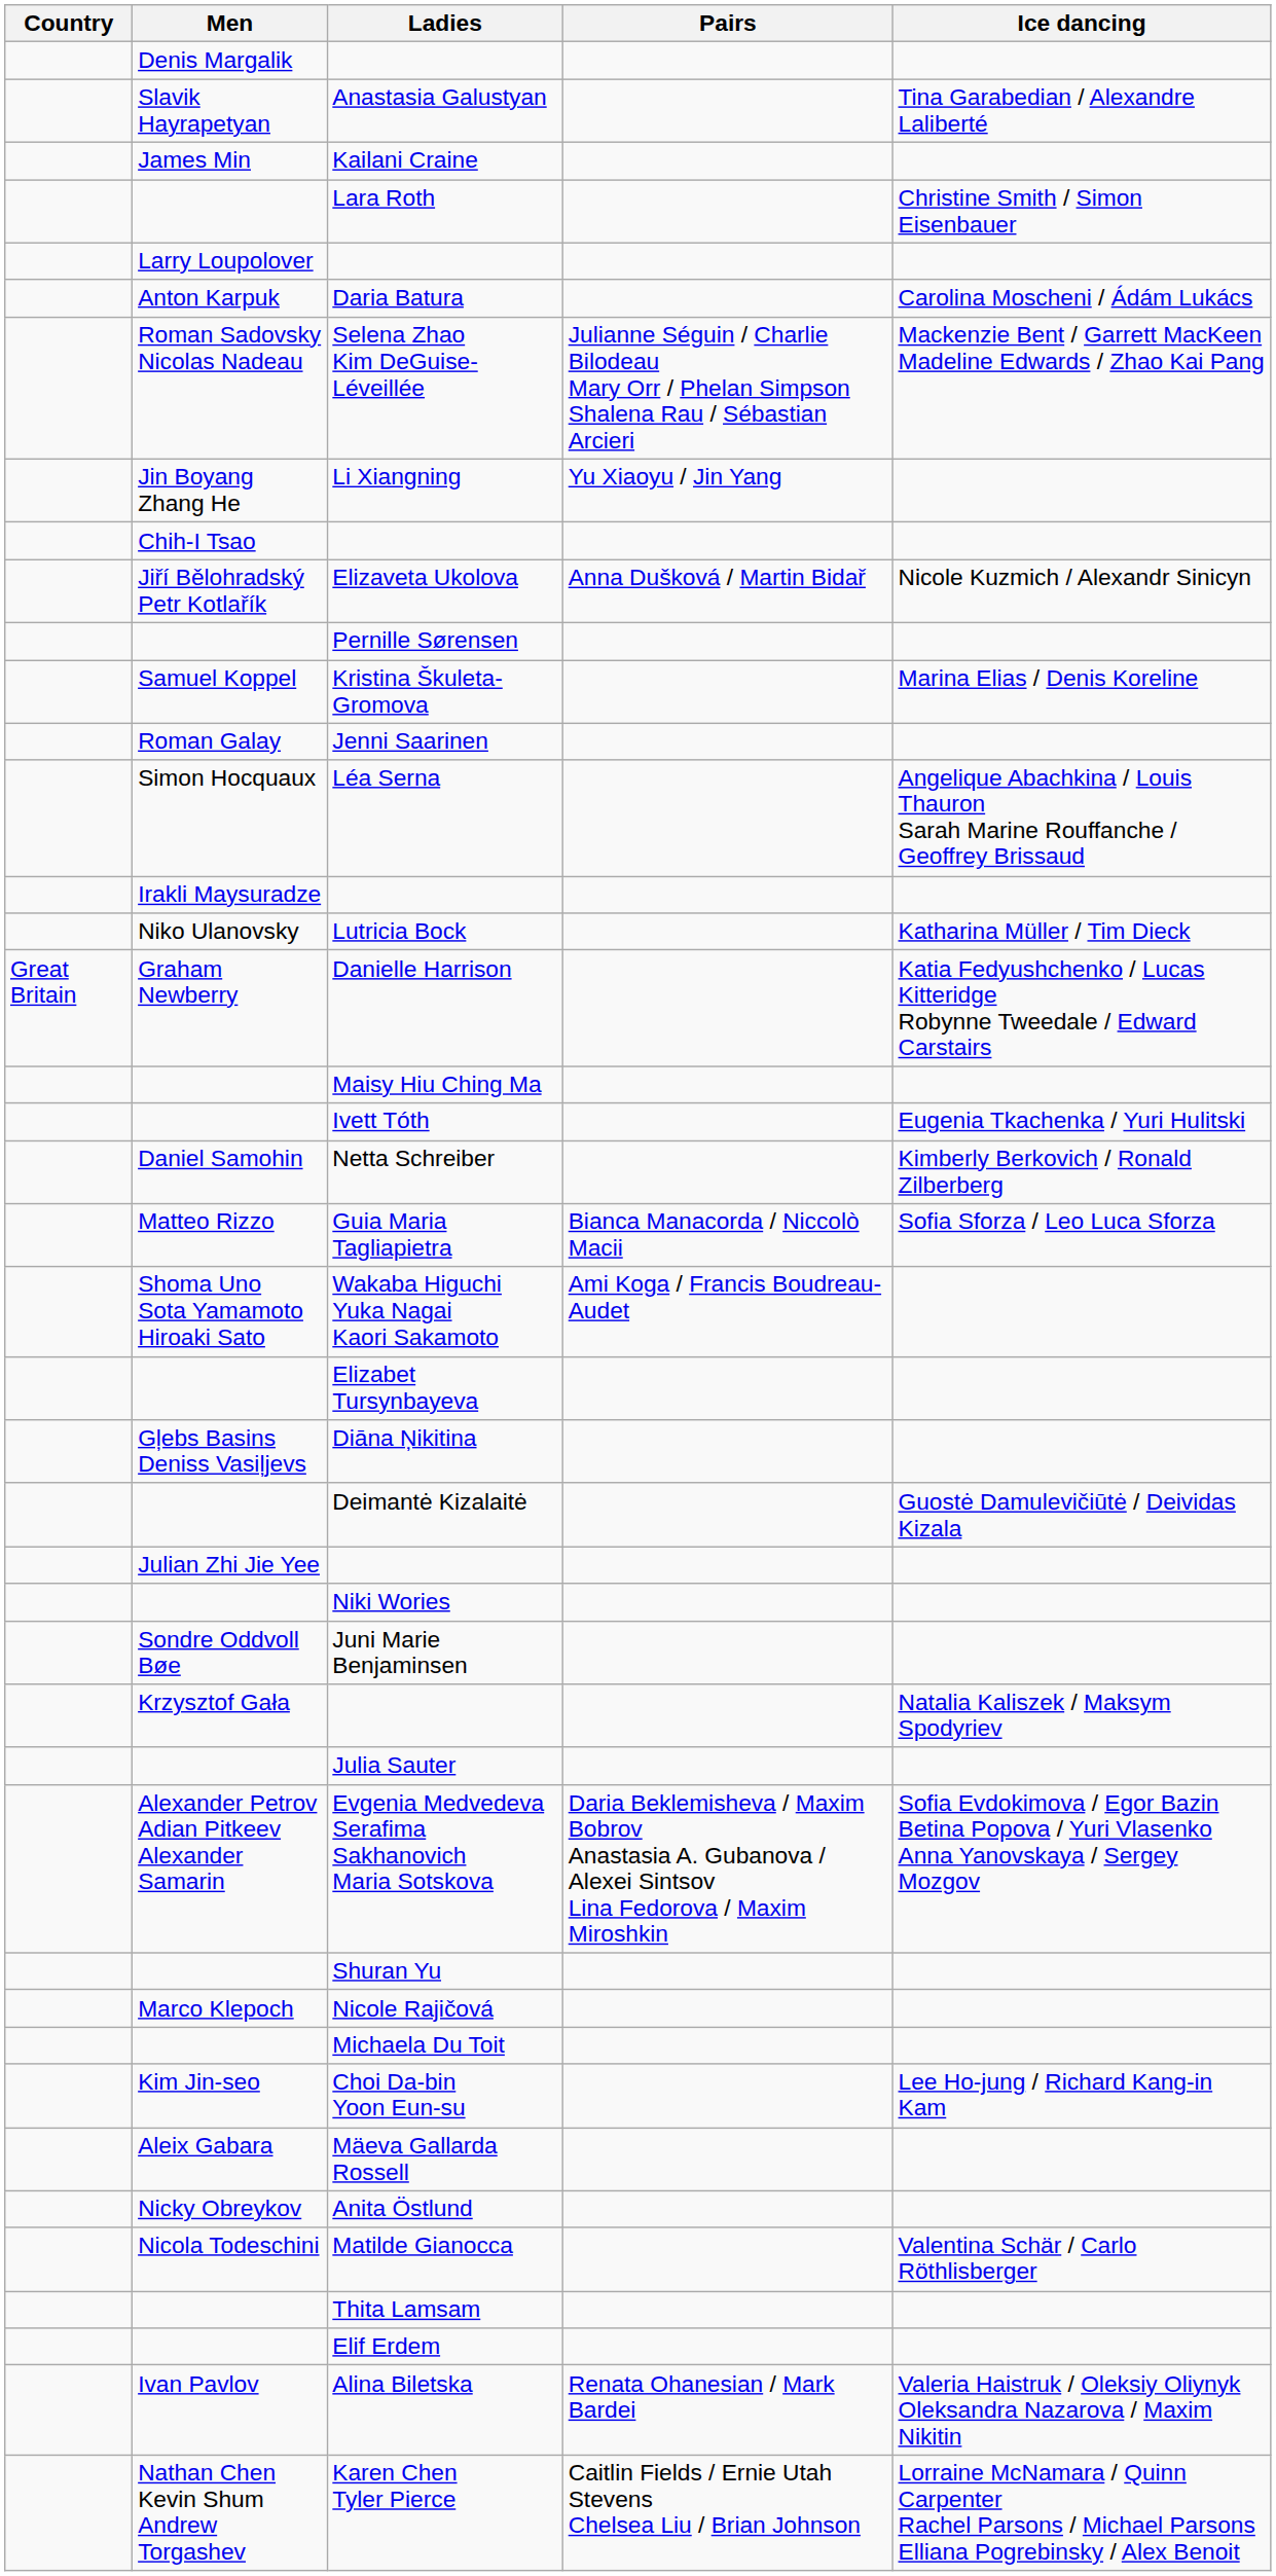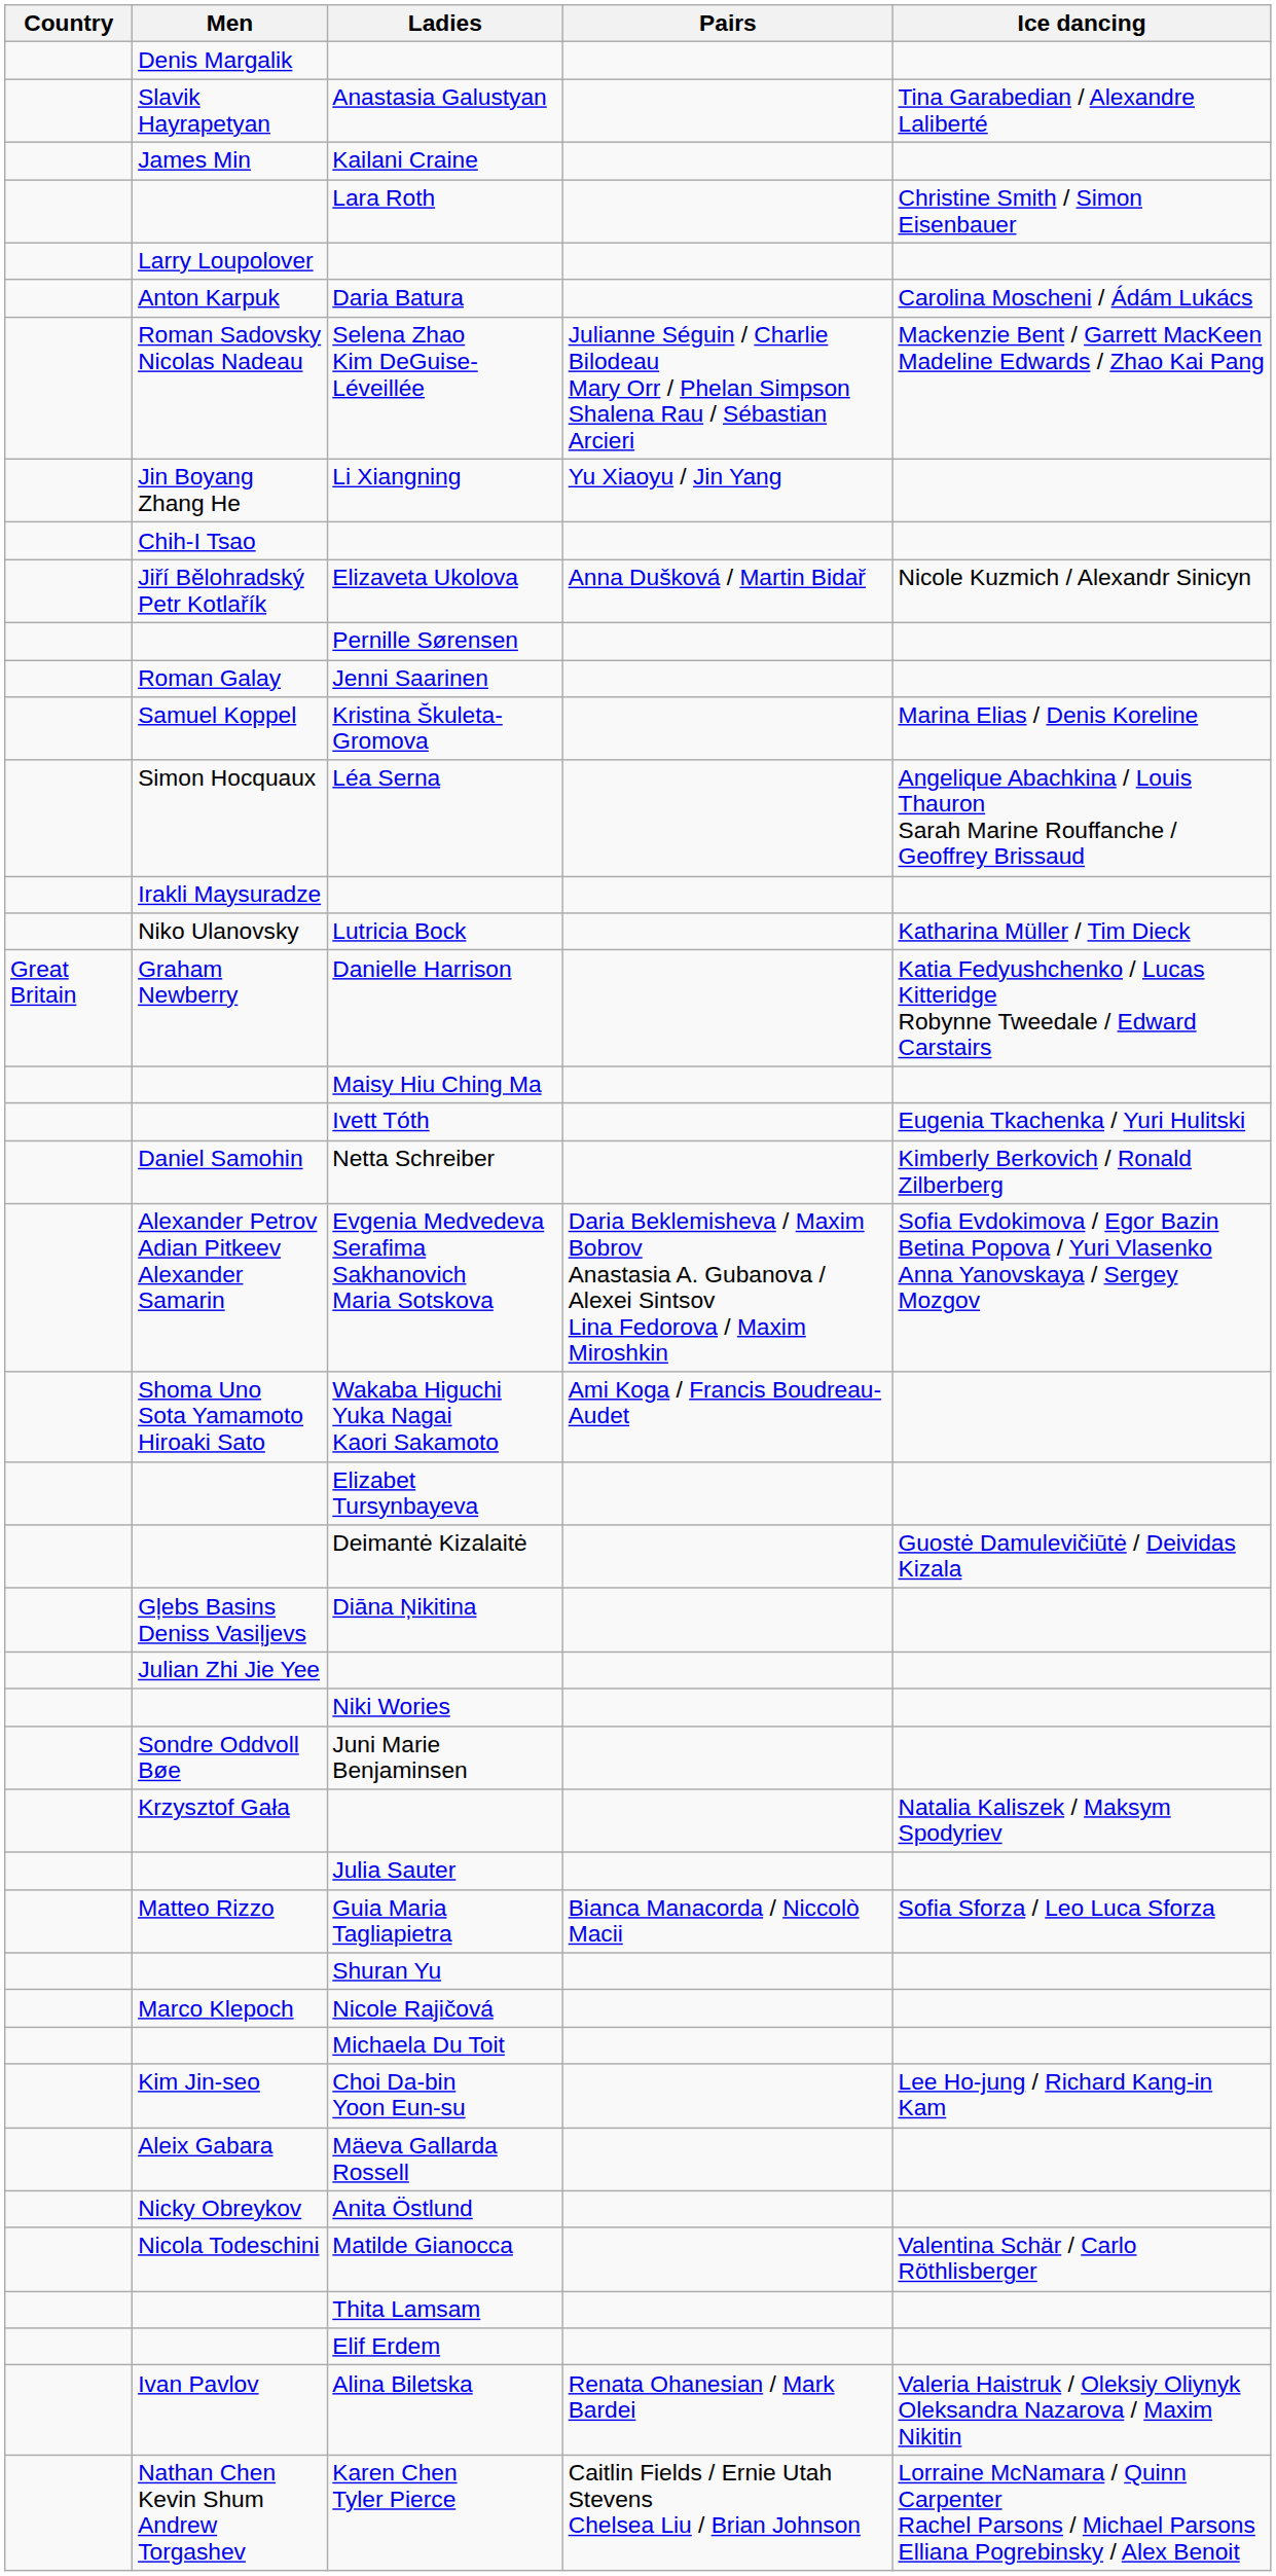rows swapped: Kristina Škuleta-Gromova <-> Jenni Saarinen
rows swapped: Guia Maria Tagliapietra <-> Evgenia Medvedeva Serafima Sakhanovich Maria Sotskova
rows swapped: Diāna Ņikitina <-> Deimantė Kizalaitė
